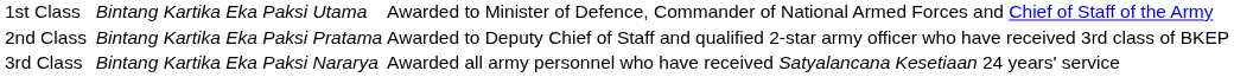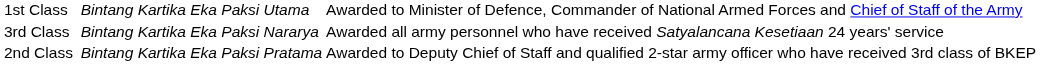rows swapped: 2nd Class <-> 3rd Class
